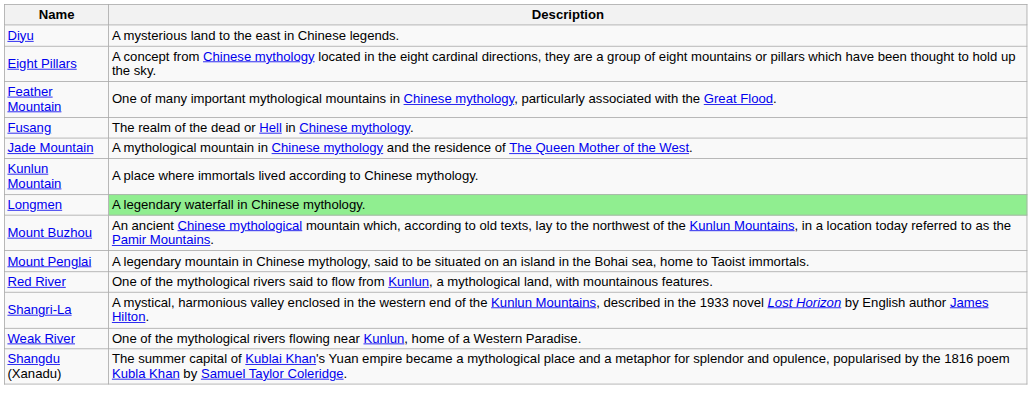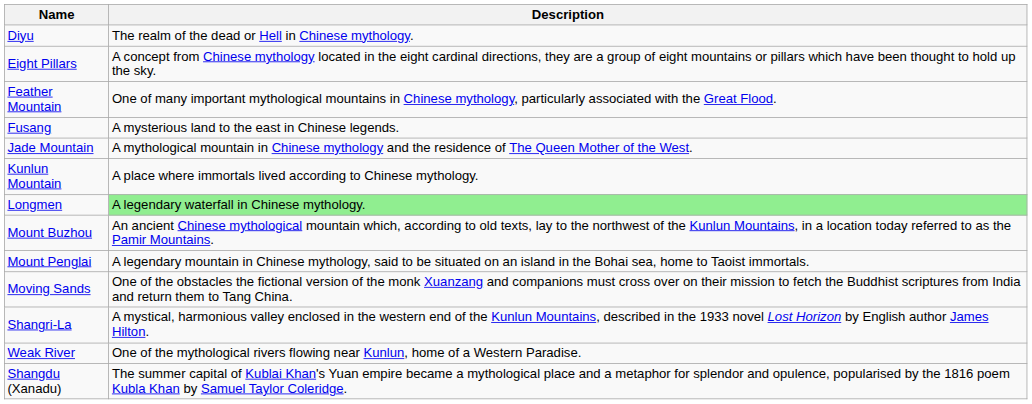Diyu | Description: A mysterious land to the east in Chinese legends. -> The realm of the dead or Hell in Chinese mythology.
Fusang | Description: The realm of the dead or Hell in Chinese mythology. -> A mysterious land to the east in Chinese legends.
+ row: Moving Sands | One of the obstacles the fictional version of the monk Xuanzang and companions must cross over on their mission to fetch the Buddhist scriptures from India and return them to Tang China.
- row: Red River | One of the mythological rivers said to flow from Kunlun, a mythological land, with mountainous features.
